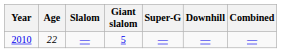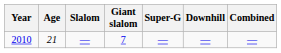2010 | Age: 22 -> 21
2010 | Giant slalom: 5 -> 7
